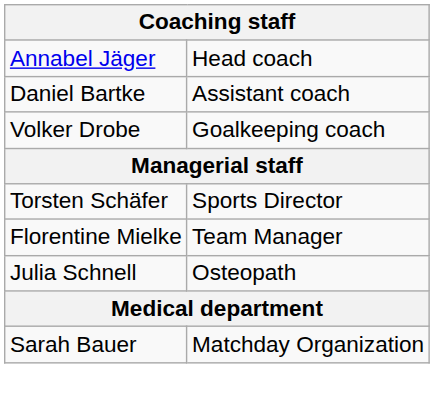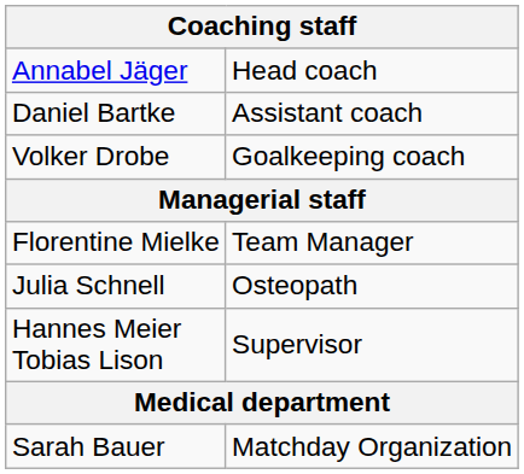- row: Torsten Schäfer | Sports Director
+ row: Hannes Meier Tobias Lison | Supervisor
